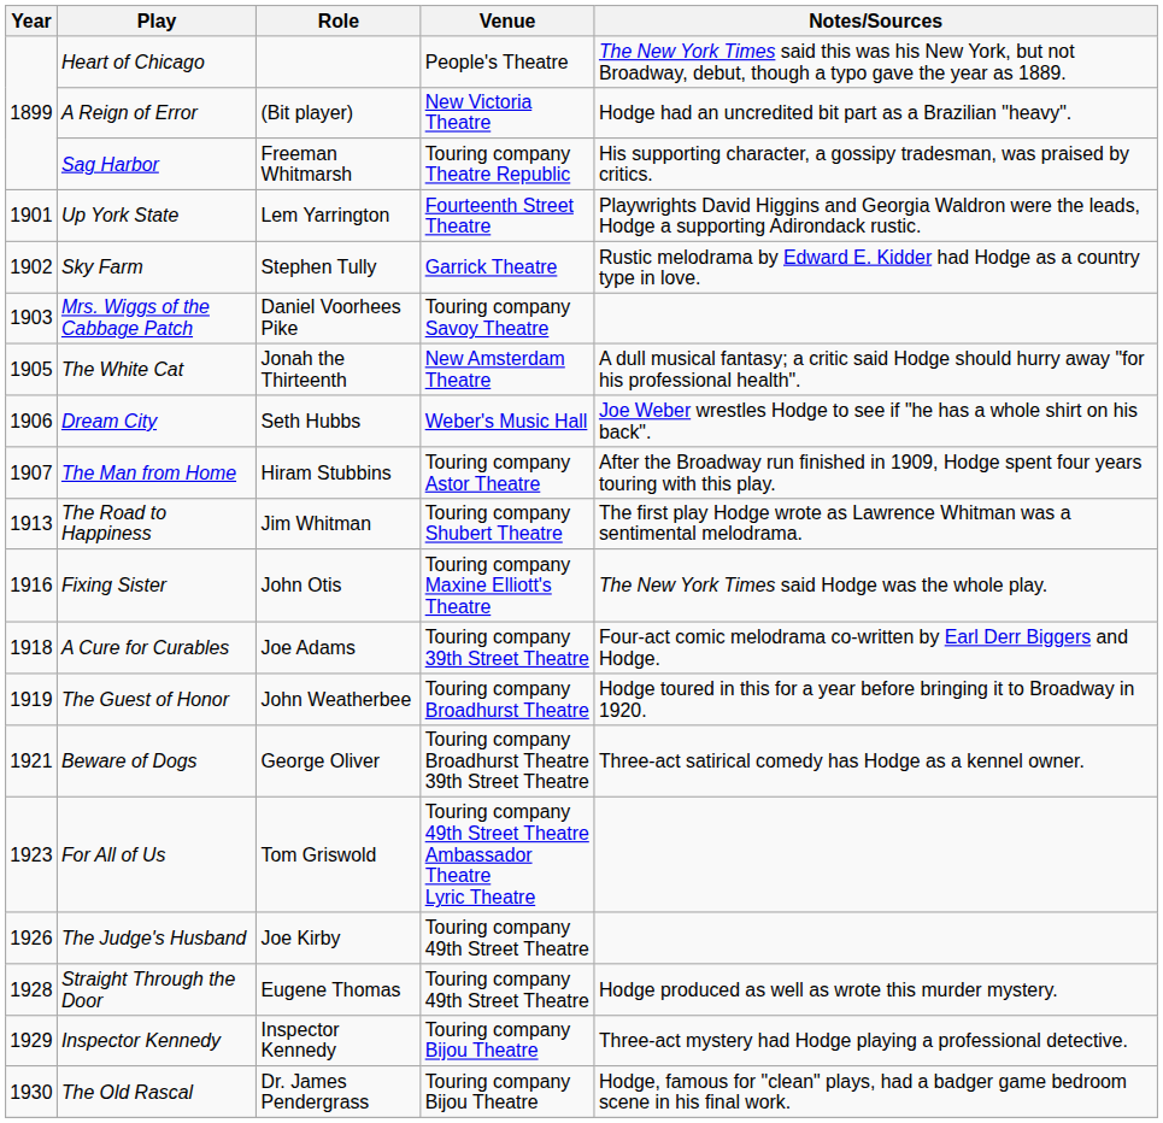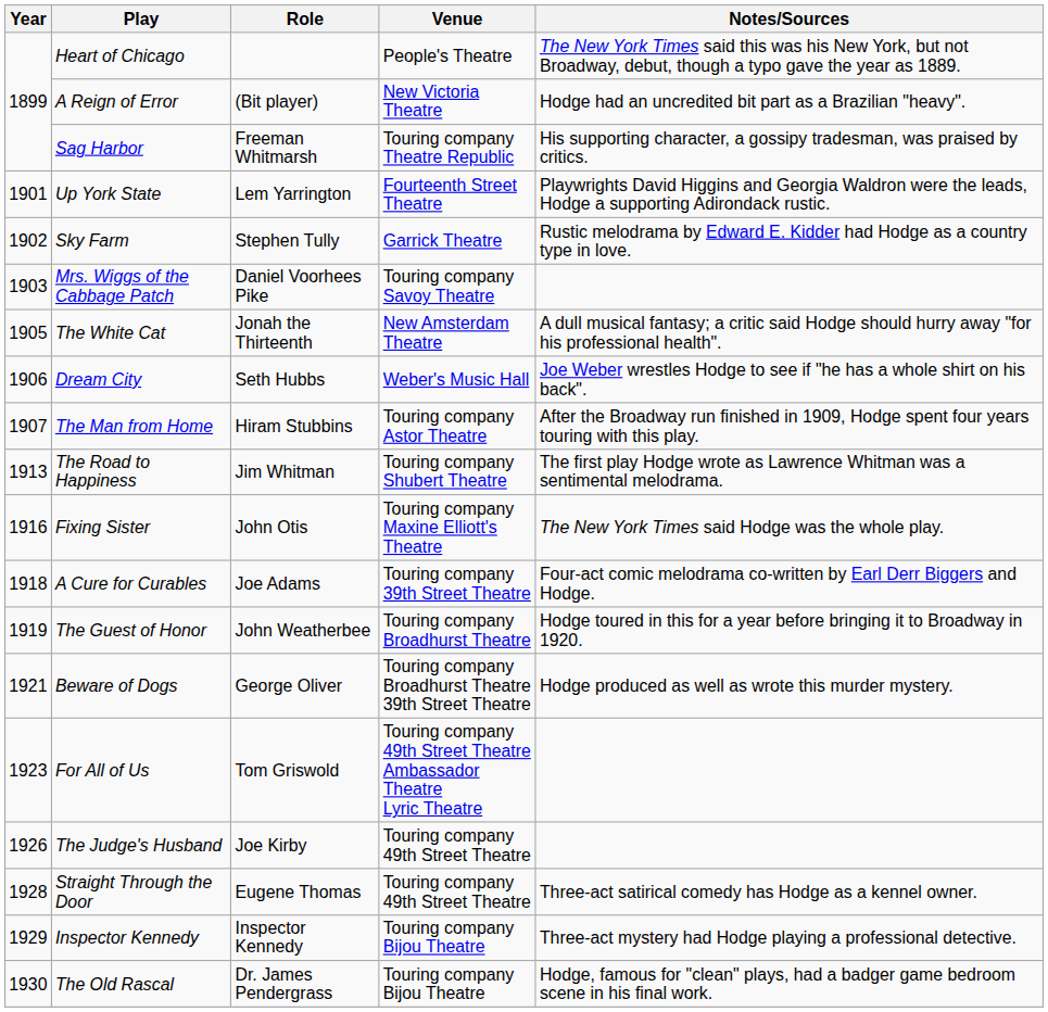Beware of Dogs | Notes/Sources: Three-act satirical comedy has Hodge as a kennel owner. -> Hodge produced as well as wrote this murder mystery.
Straight Through the Door | Notes/Sources: Hodge produced as well as wrote this murder mystery. -> Three-act satirical comedy has Hodge as a kennel owner.
